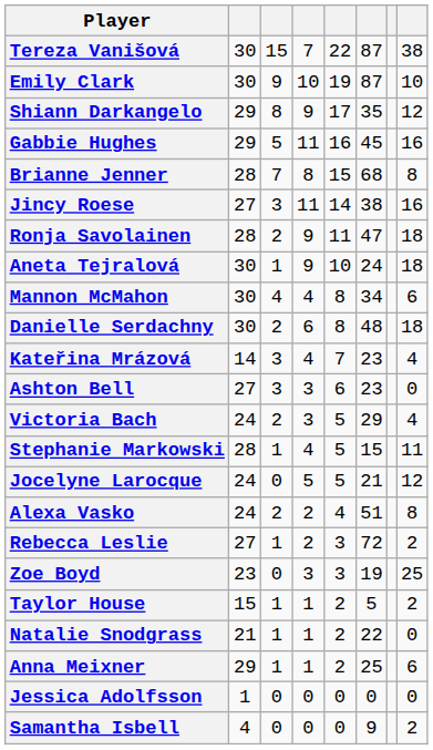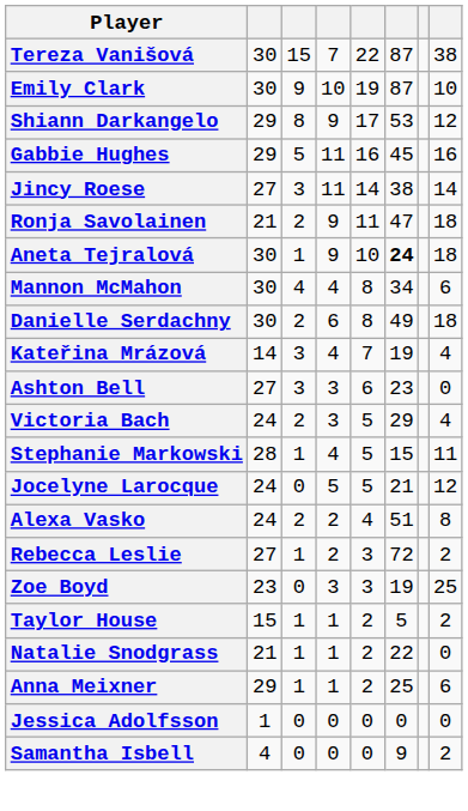Shiann Darkangelo | column 6: 35 -> 53
- row: Brianne Jenner | 28 | 7 | 8 | 15 | 68 | 8
Jincy Roese | column 8: 16 -> 14
Ronja Savolainen | column 2: 28 -> 21
Aneta Tejralová | column 6: normal -> bold
Danielle Serdachny | column 6: 48 -> 49
Kateřina Mrázová | column 6: 23 -> 19
